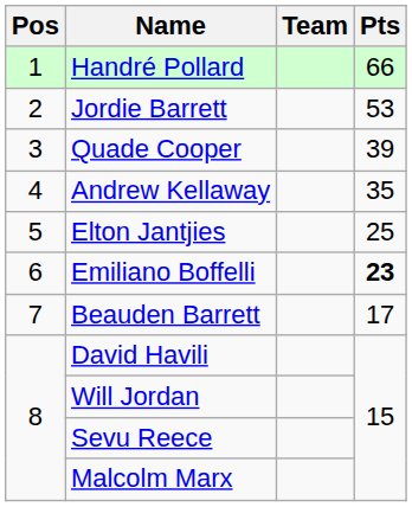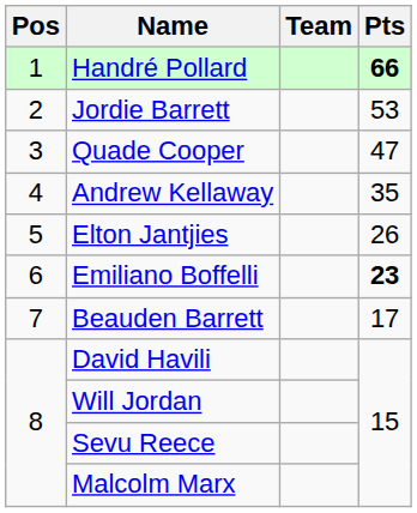Handré Pollard | Pts: normal -> bold
Quade Cooper | Pts: 39 -> 47
Elton Jantjies | Pts: 25 -> 26
